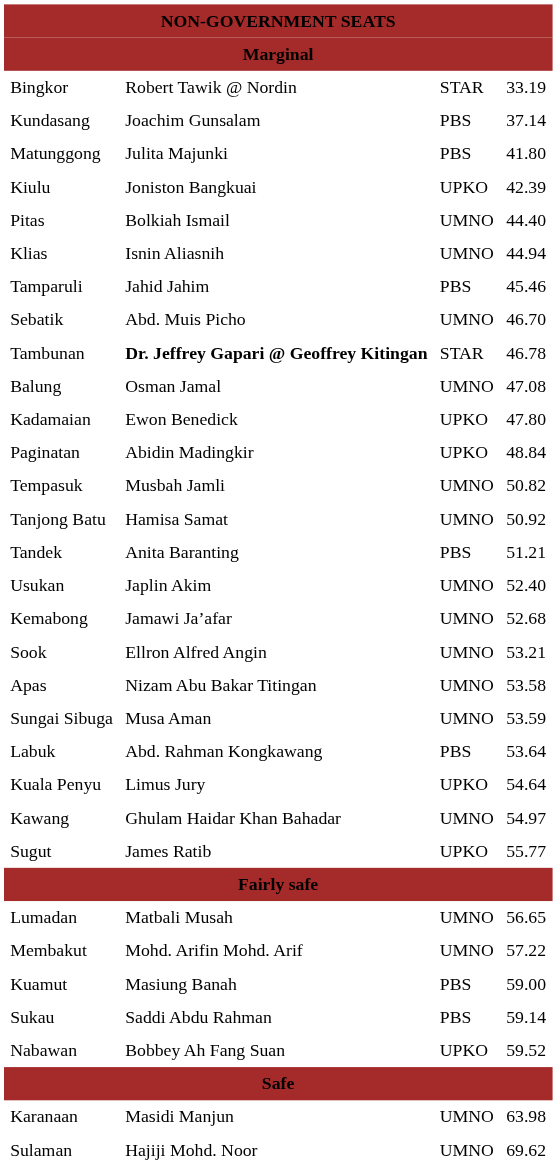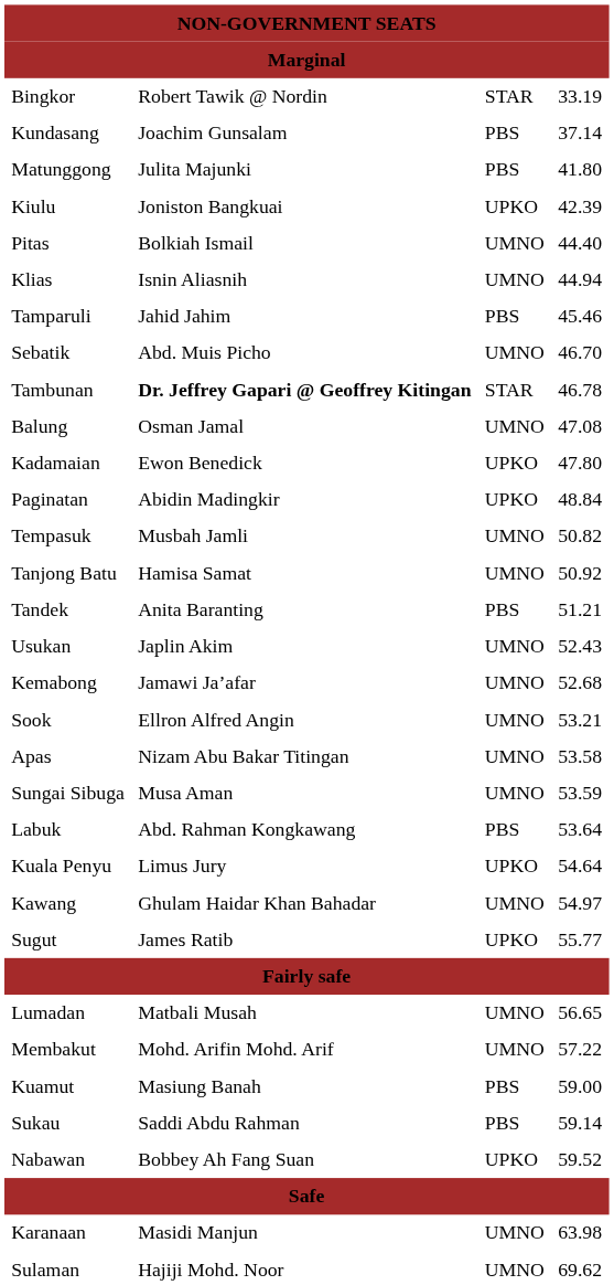Usukan | column 4: 52.40 -> 52.43
